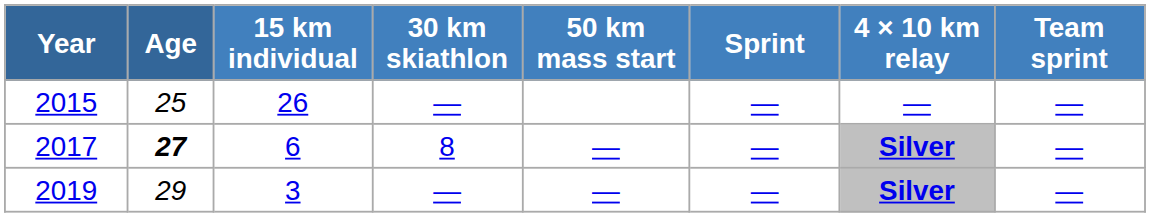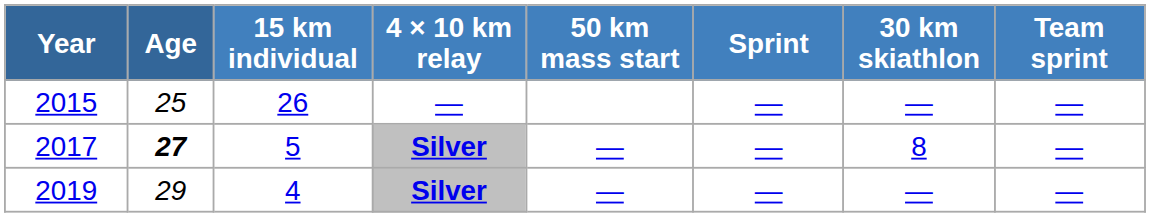columns swapped: 30 km skiathlon <-> 4 × 10 km relay
2017 | 15 km individual: 6 -> 5
2019 | 15 km individual: 3 -> 4
